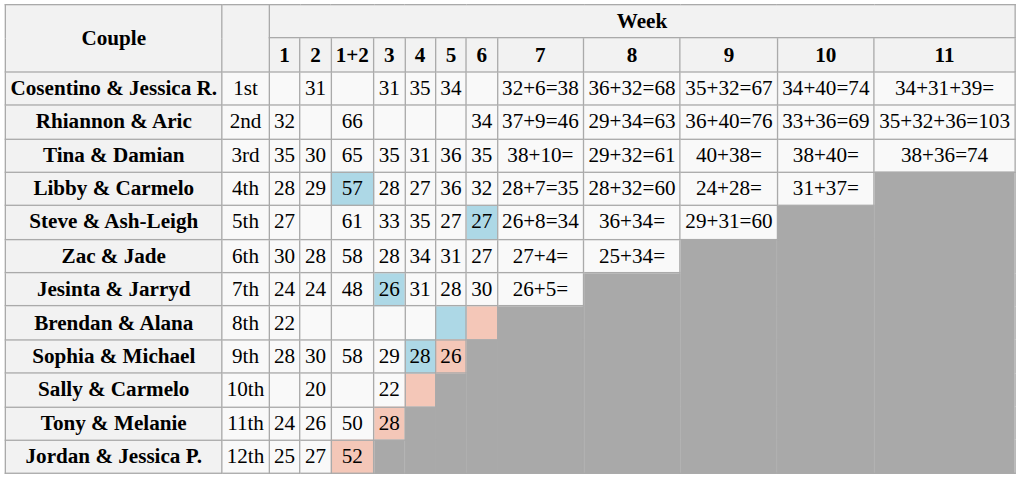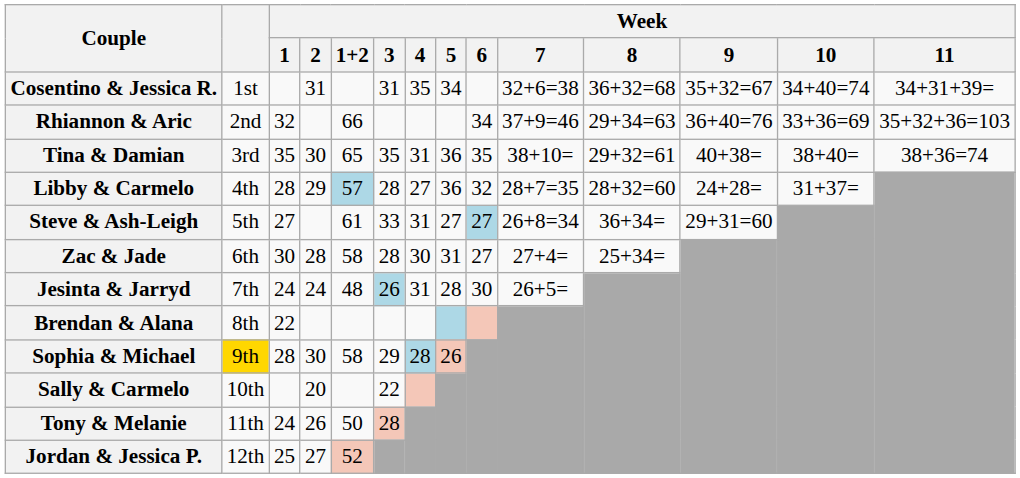Steve & Ash-Leigh | Week / 4: 35 -> 31
Zac & Jade | Week / 4: 34 -> 30
Sophia & Michael | column 2: no background -> gold background
